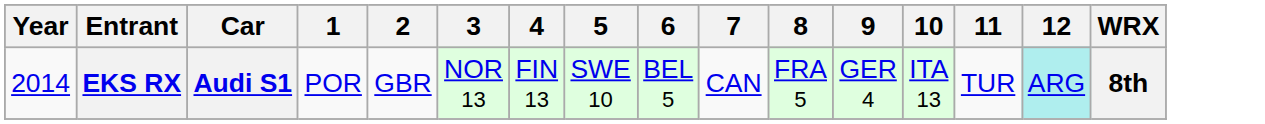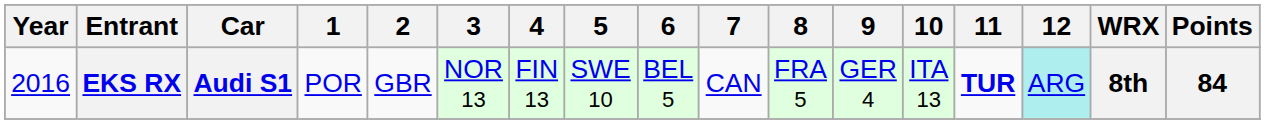+ column: Points | 84
EKS RX | Year: 2014 -> 2016
EKS RX | 11: normal -> bold
